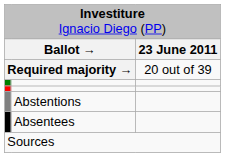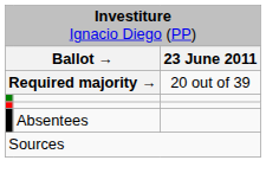- row: Abstentions
